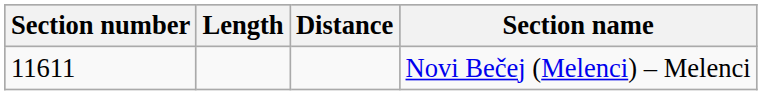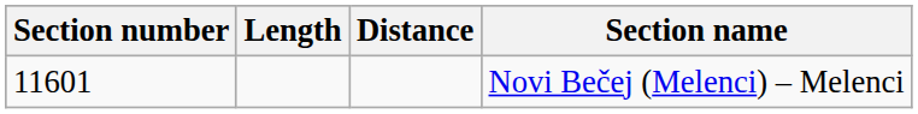Novi Bečej (Melenci) – Melenci | Section number: 11611 -> 11601
